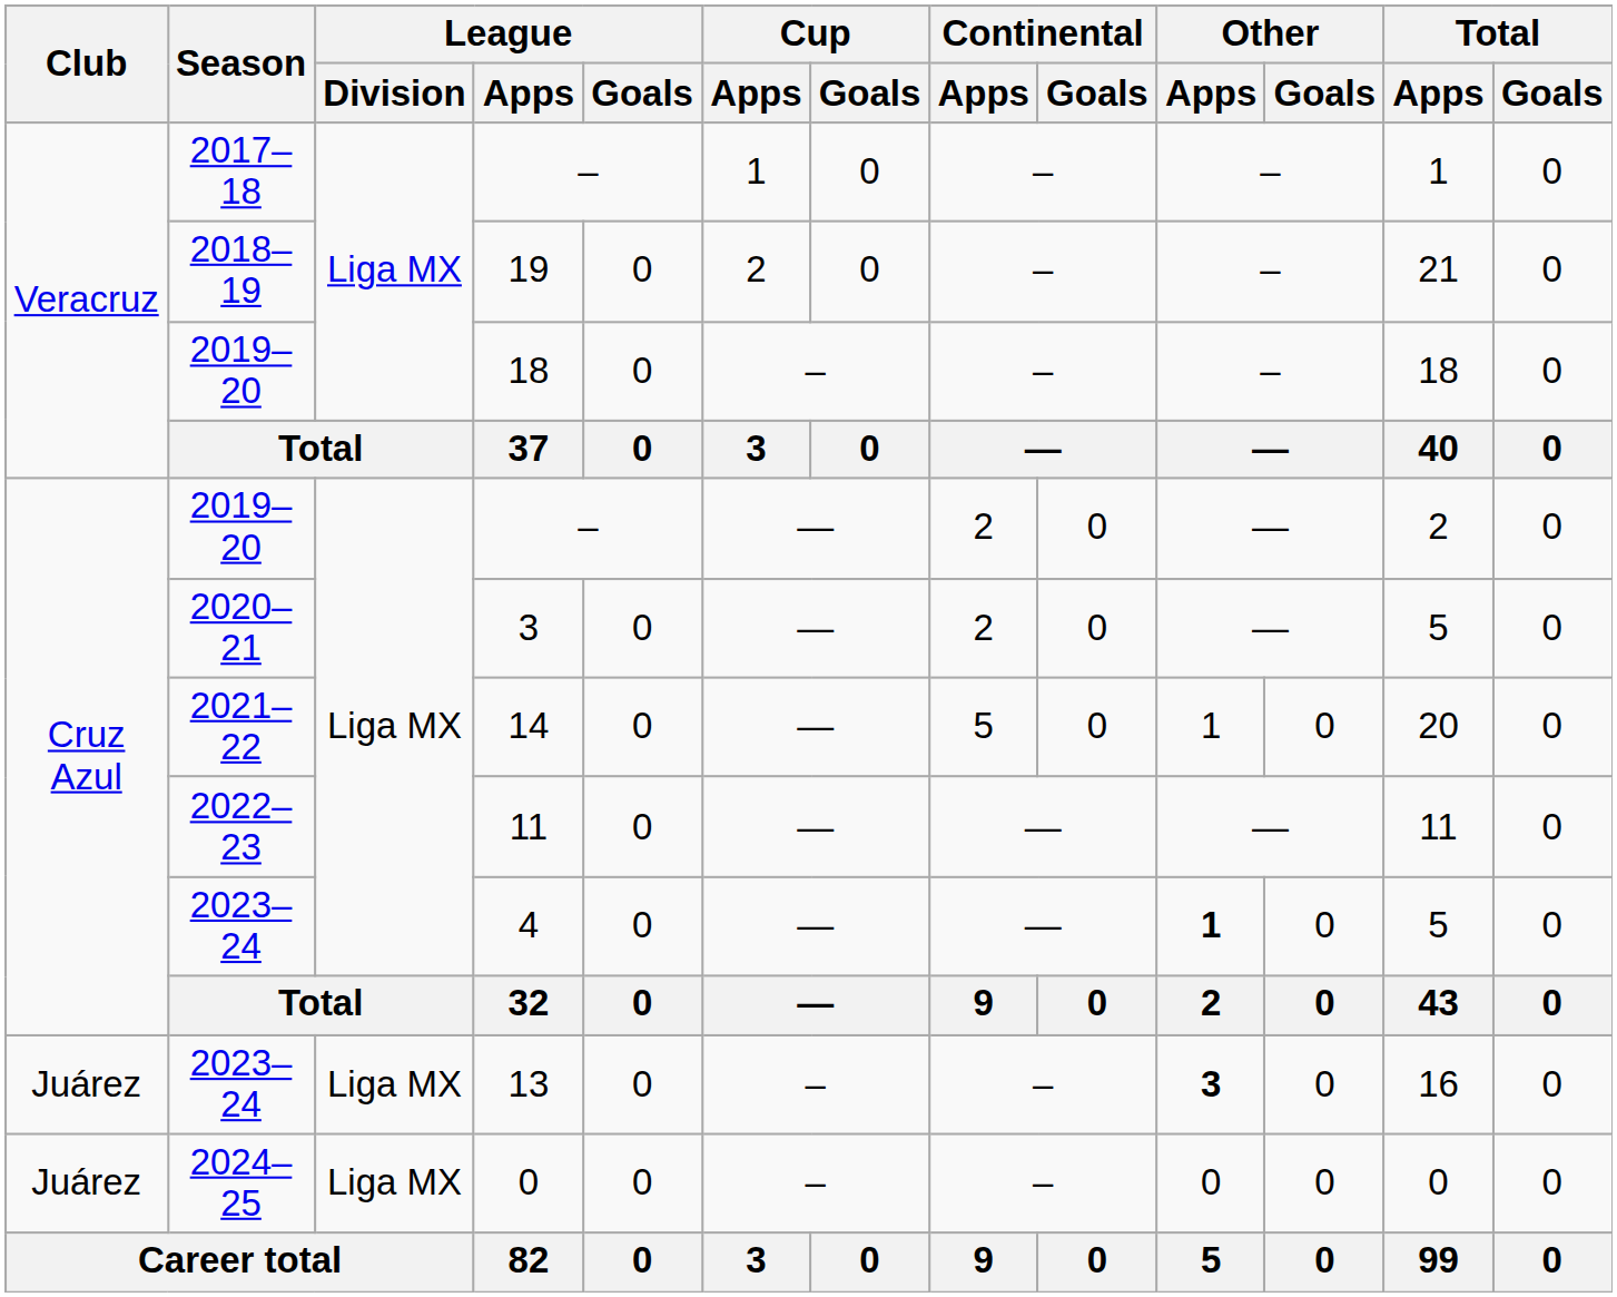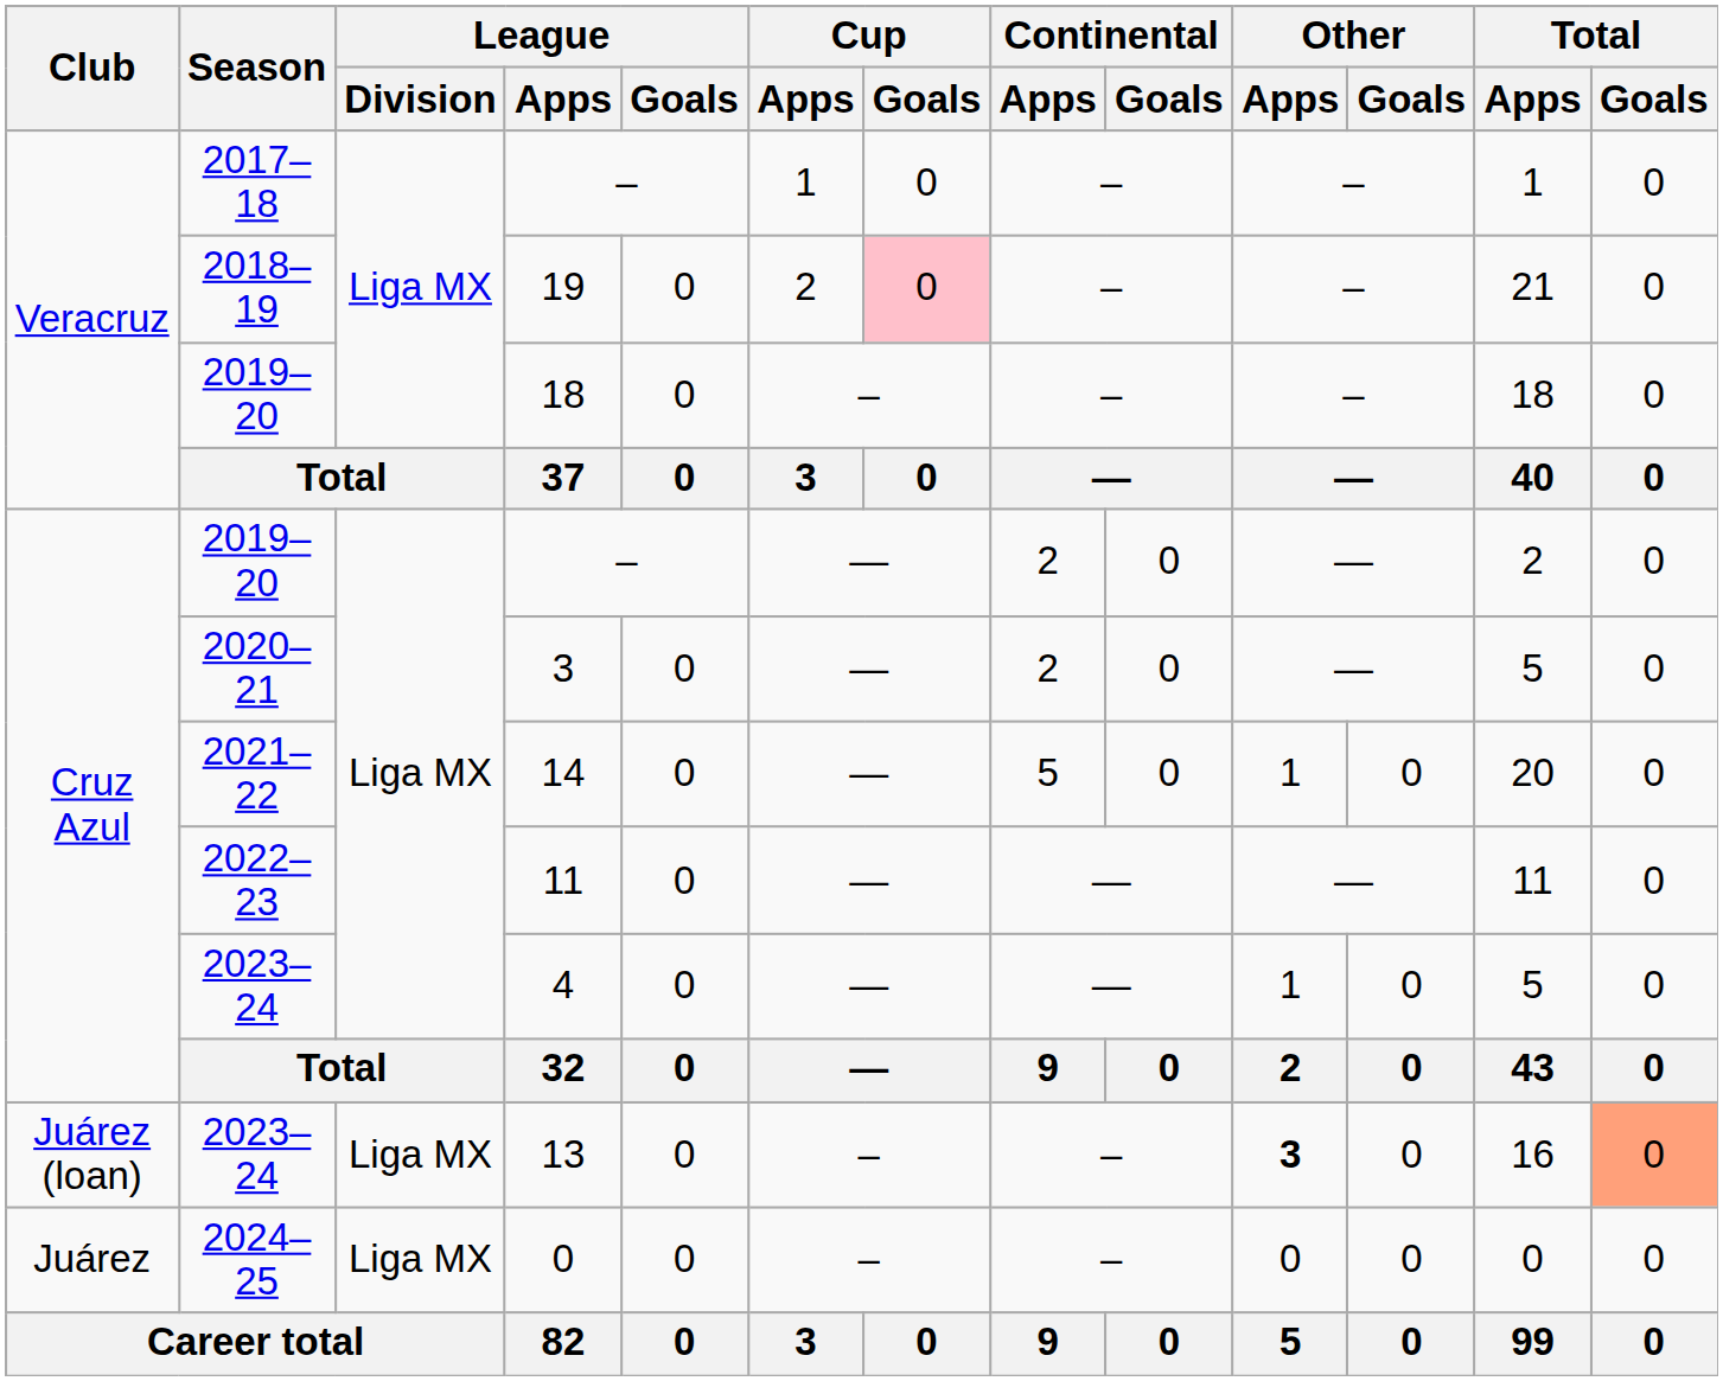19 | Cup / Goals: no background -> pink background
4 | Other / Apps: bold -> normal
13 | Club: Juárez -> Juárez (loan)
13 | Total / Goals: no background -> lightsalmon background
